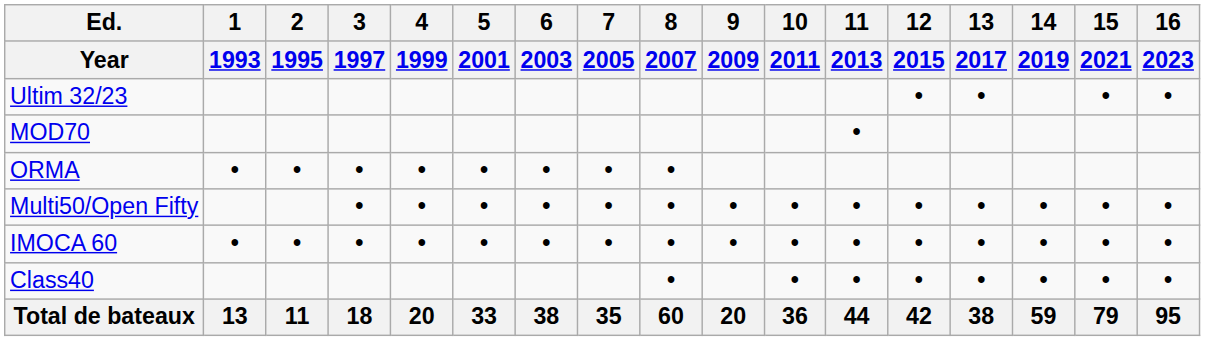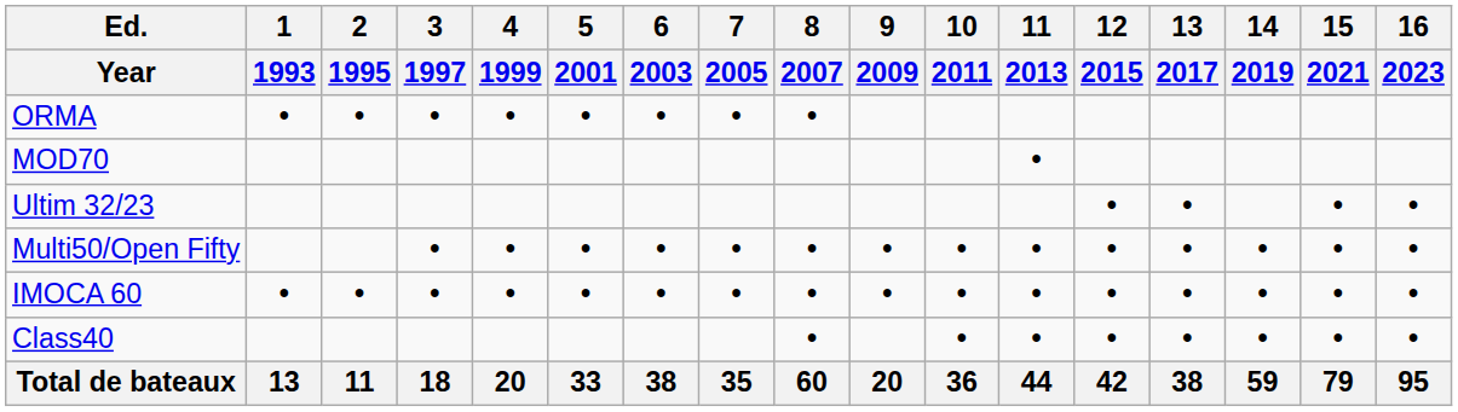rows swapped: ORMA <-> Ultim 32/23
